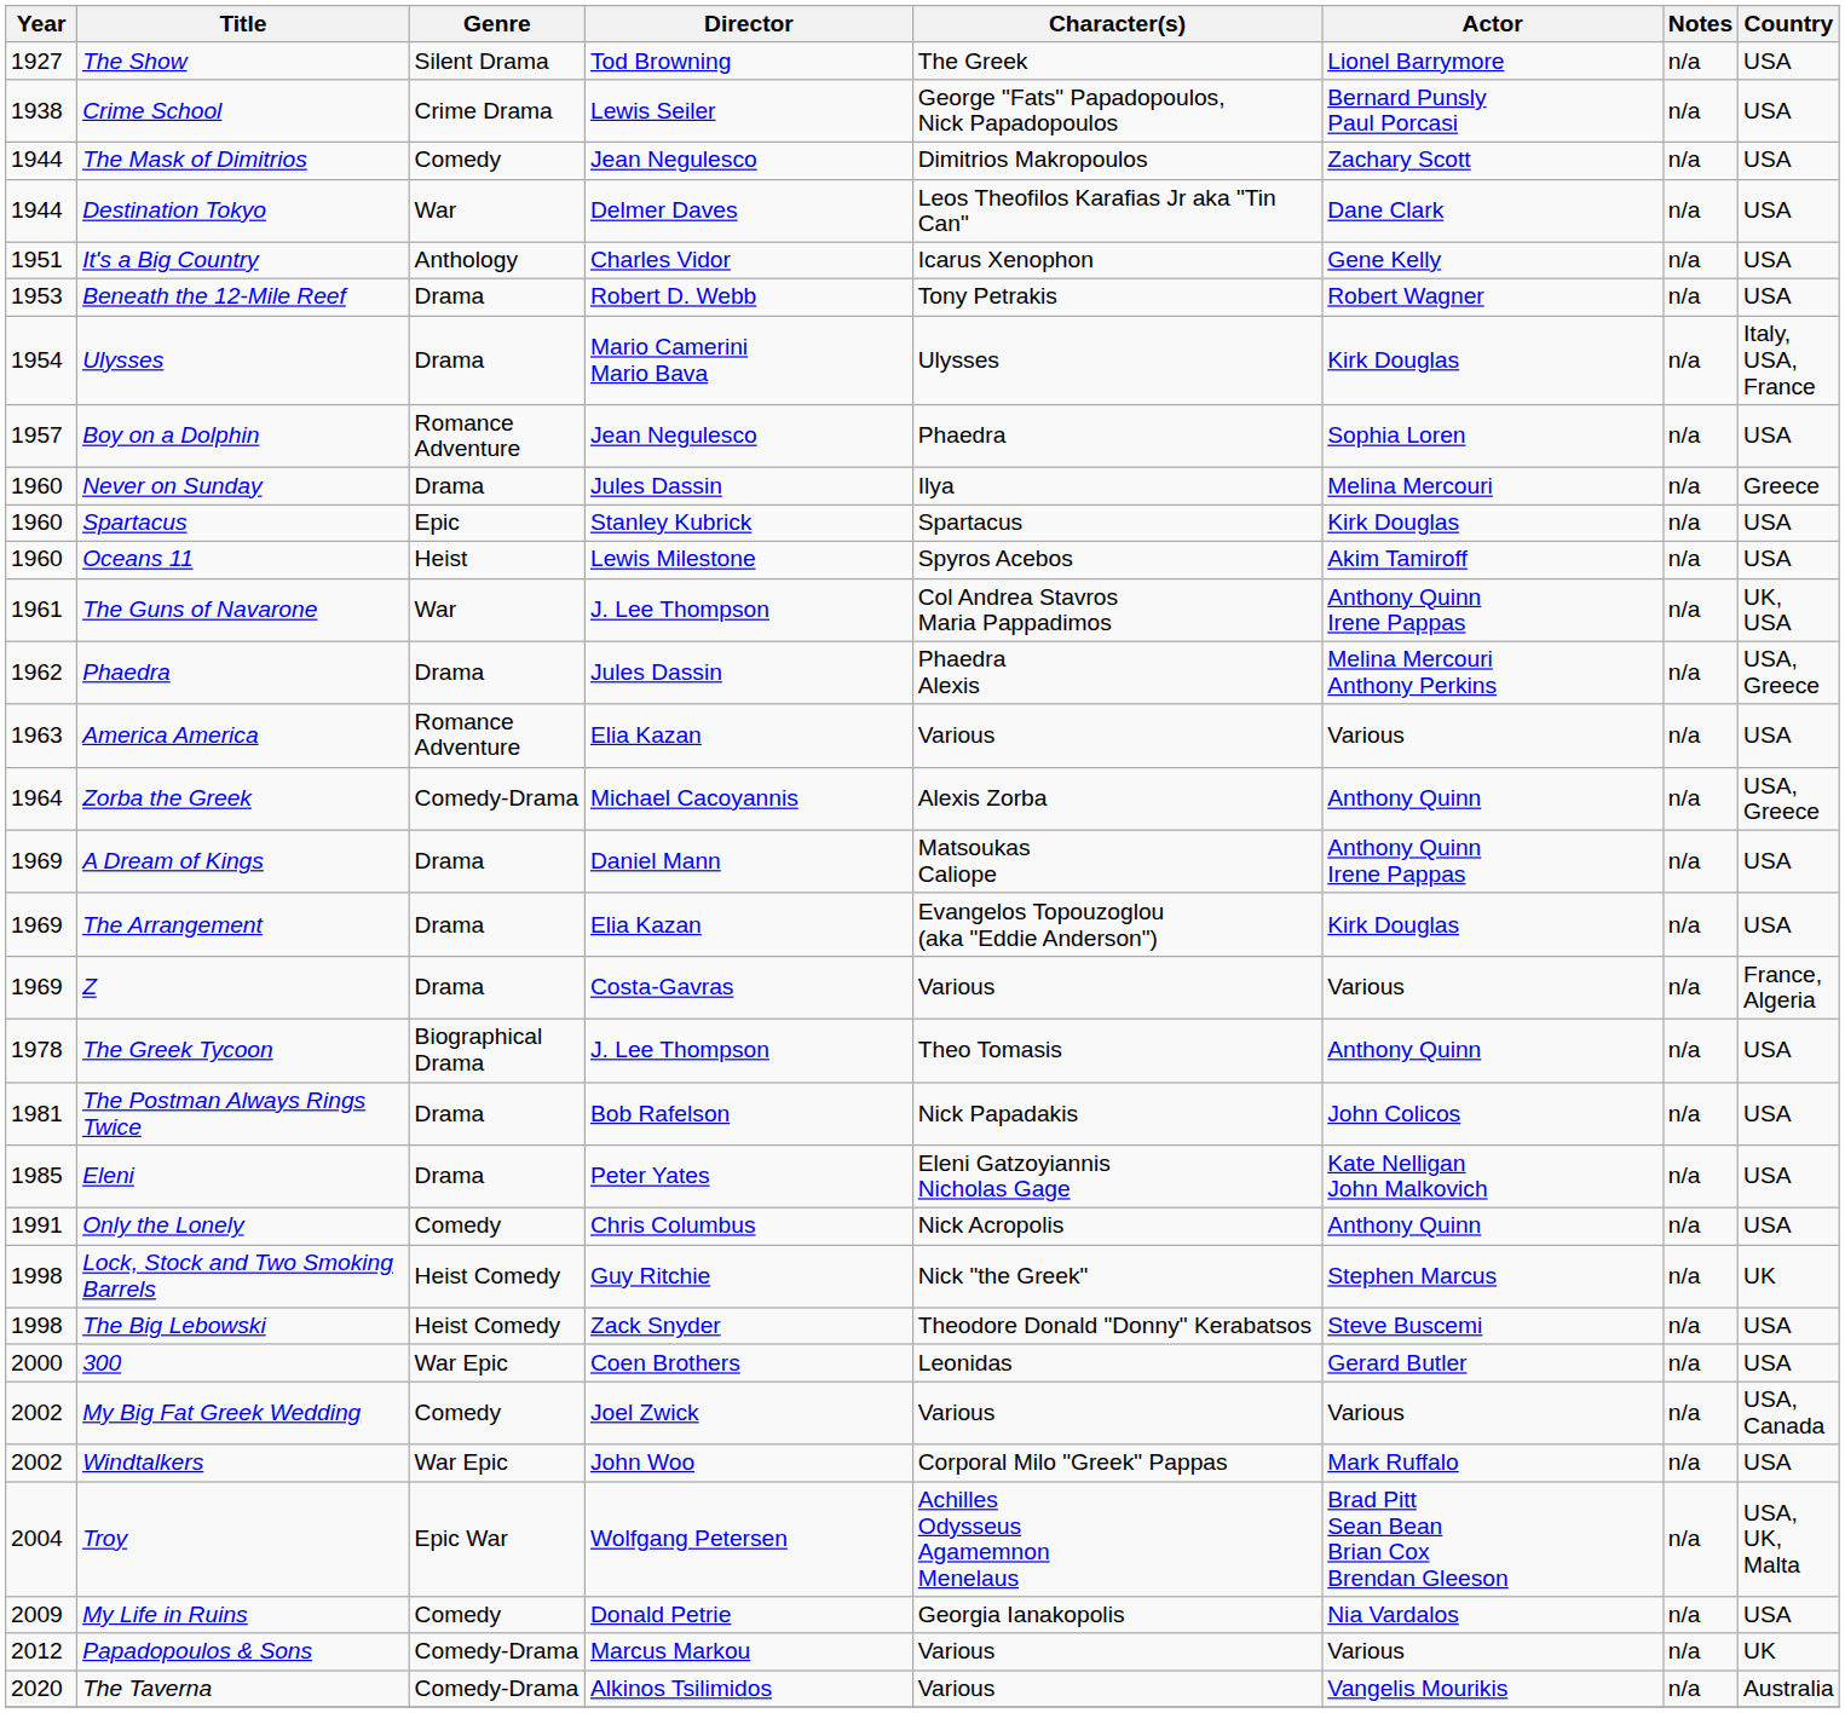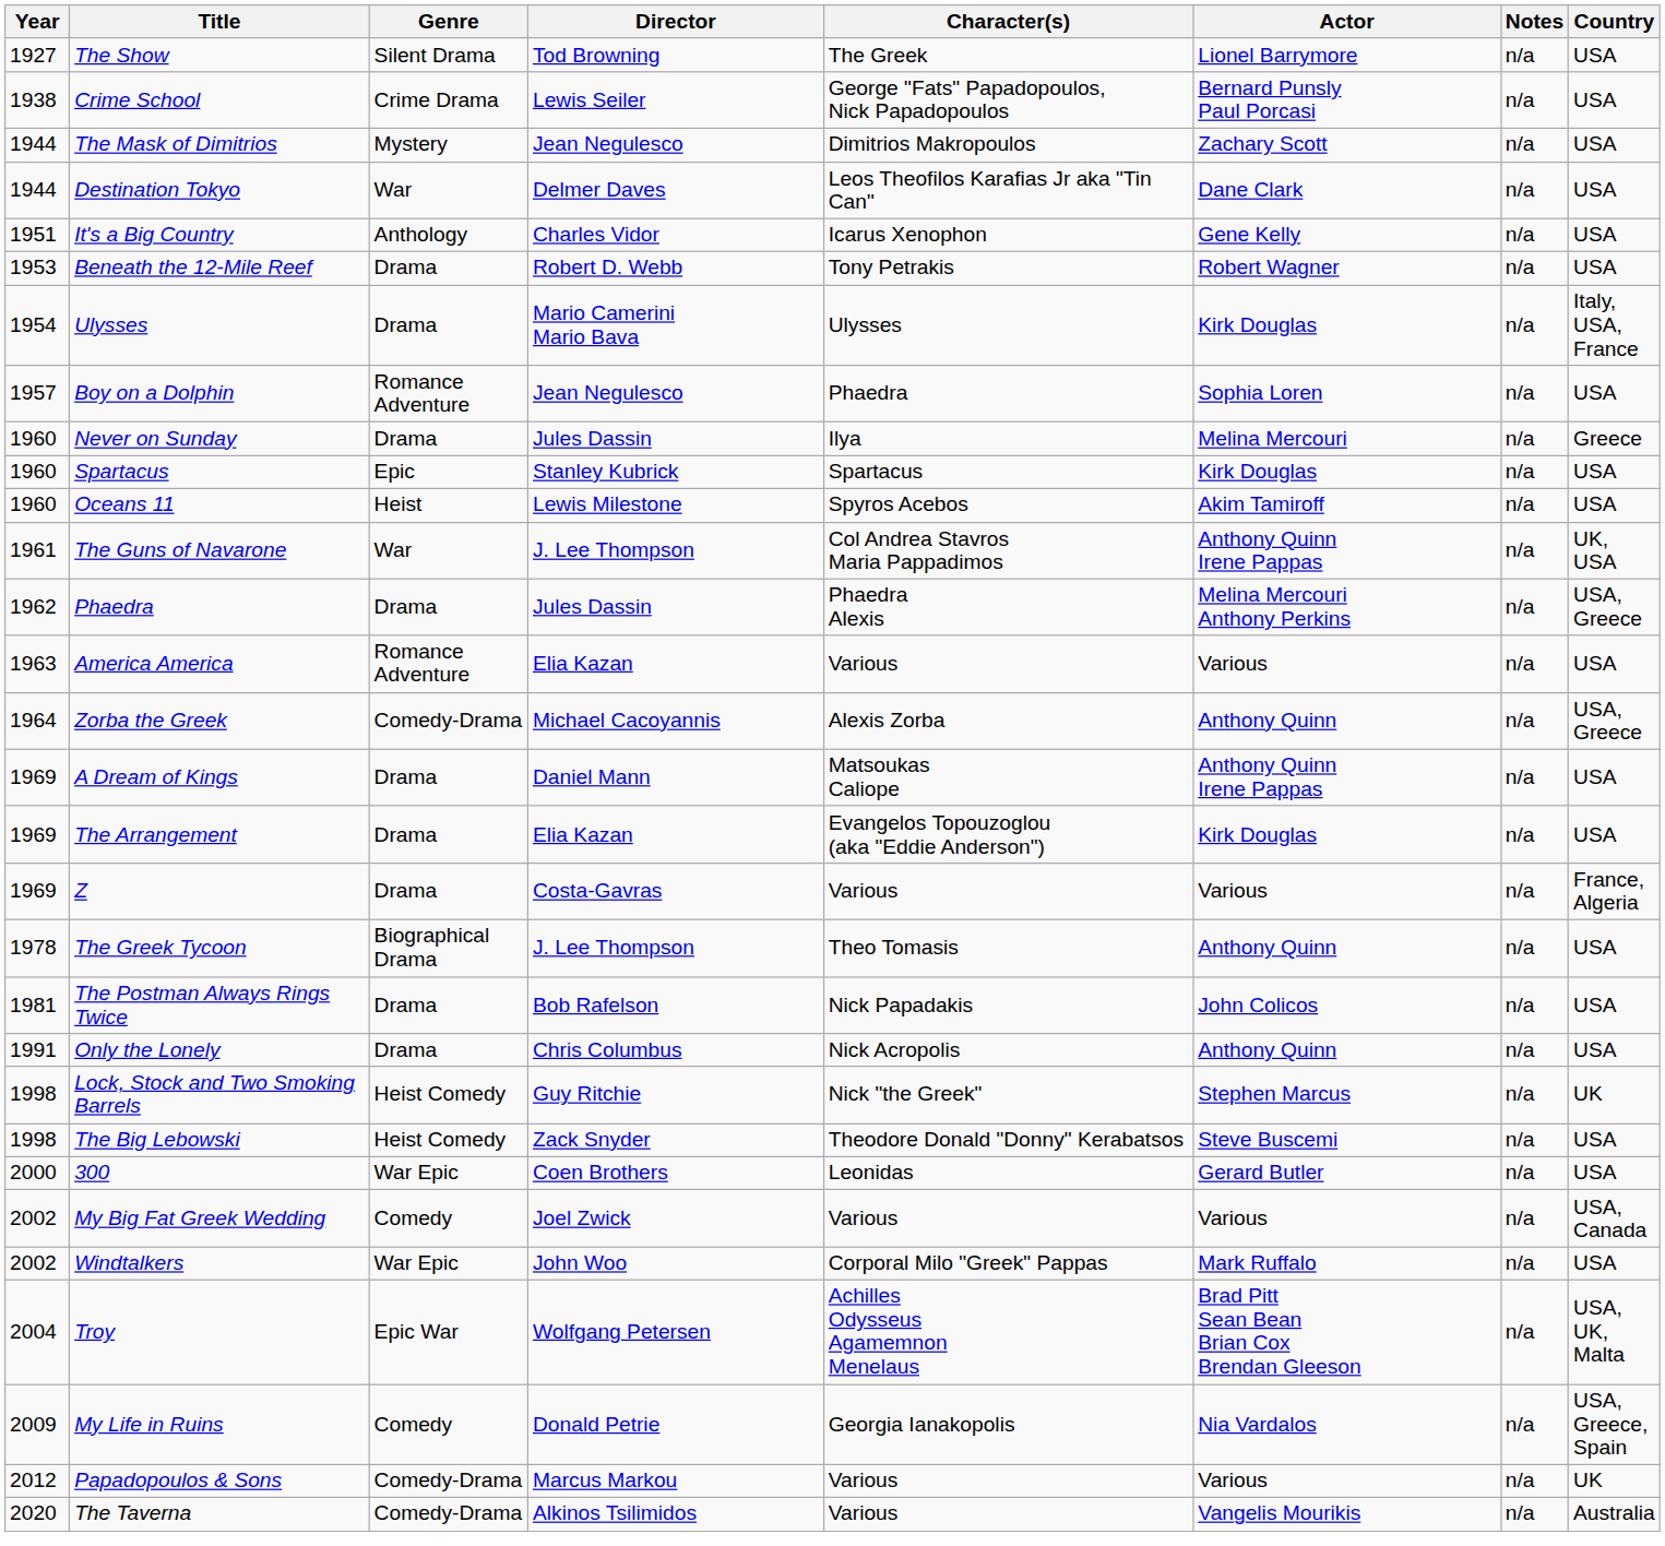The Mask of Dimitrios | Genre: Comedy -> Mystery
- row: 1985 | Eleni | Drama | Peter Yates | Eleni Gatzoyiannis Nicholas Gage | Kate Nelligan John Malkovich | n/a | USA
Only the Lonely | Genre: Comedy -> Drama
My Life in Ruins | Country: USA -> USA, Greece, Spain
